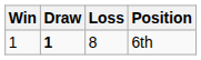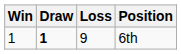6th | Loss: 8 -> 9
